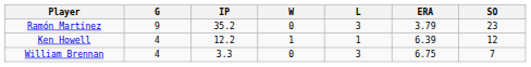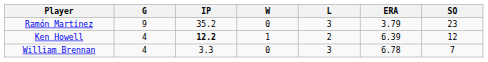Ken Howell | IP: normal -> bold
Ken Howell | L: 1 -> 2
William Brennan | ERA: 6.75 -> 6.78
